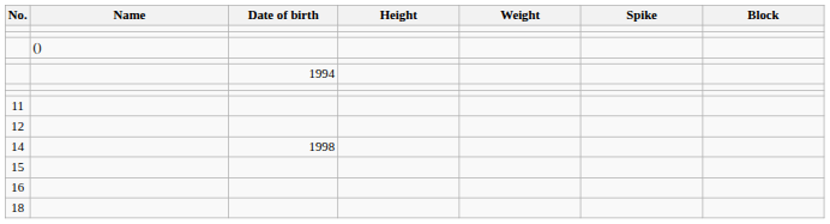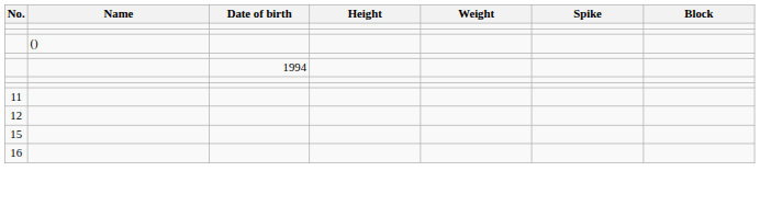- row: 14 | 1998
- row: 18
